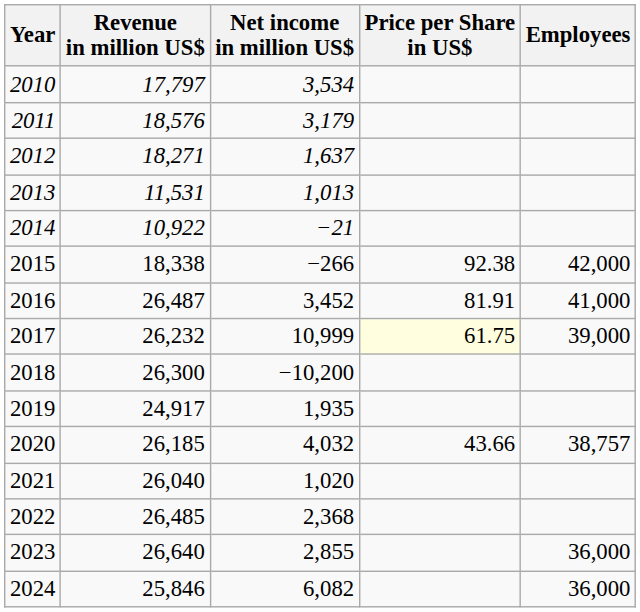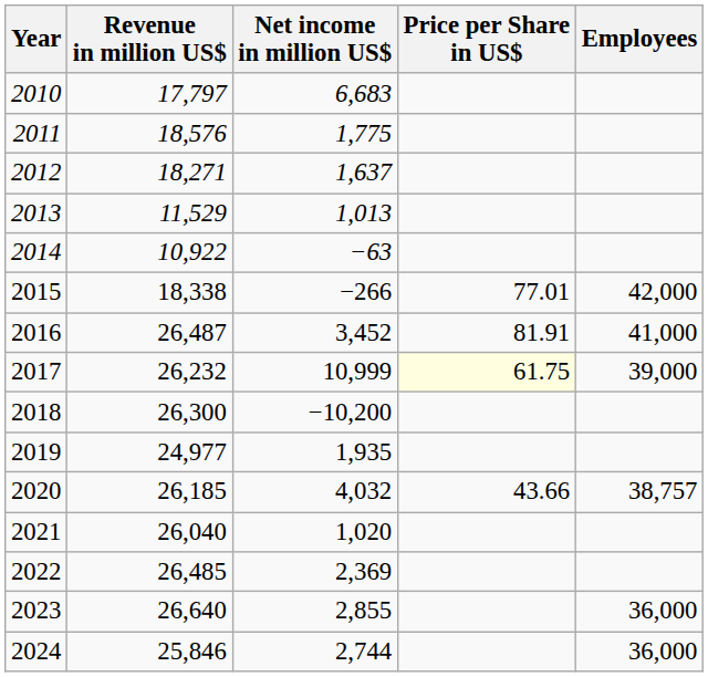2010 | Net income in million US$: 3,534 -> 6,683
2011 | Net income in million US$: 3,179 -> 1,775
2013 | Revenue in million US$: 11,531 -> 11,529
2014 | Net income in million US$: −21 -> −63
2015 | Price per Share in US$: 92.38 -> 77.01
2019 | Revenue in million US$: 24,917 -> 24,977
2022 | Net income in million US$: 2,368 -> 2,369
2024 | Net income in million US$: 6,082 -> 2,744
